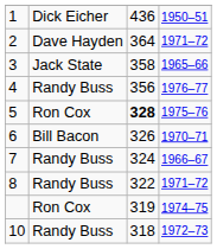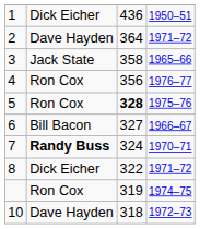4 | column 2: Randy Buss -> Ron Cox
6 | column 3: 326 -> 327
6 | column 4: 1970–71 -> 1966–67
7 | column 2: normal -> bold
7 | column 4: 1966–67 -> 1970–71
8 | column 2: Randy Buss -> Dick Eicher
10 | column 2: Randy Buss -> Dave Hayden
